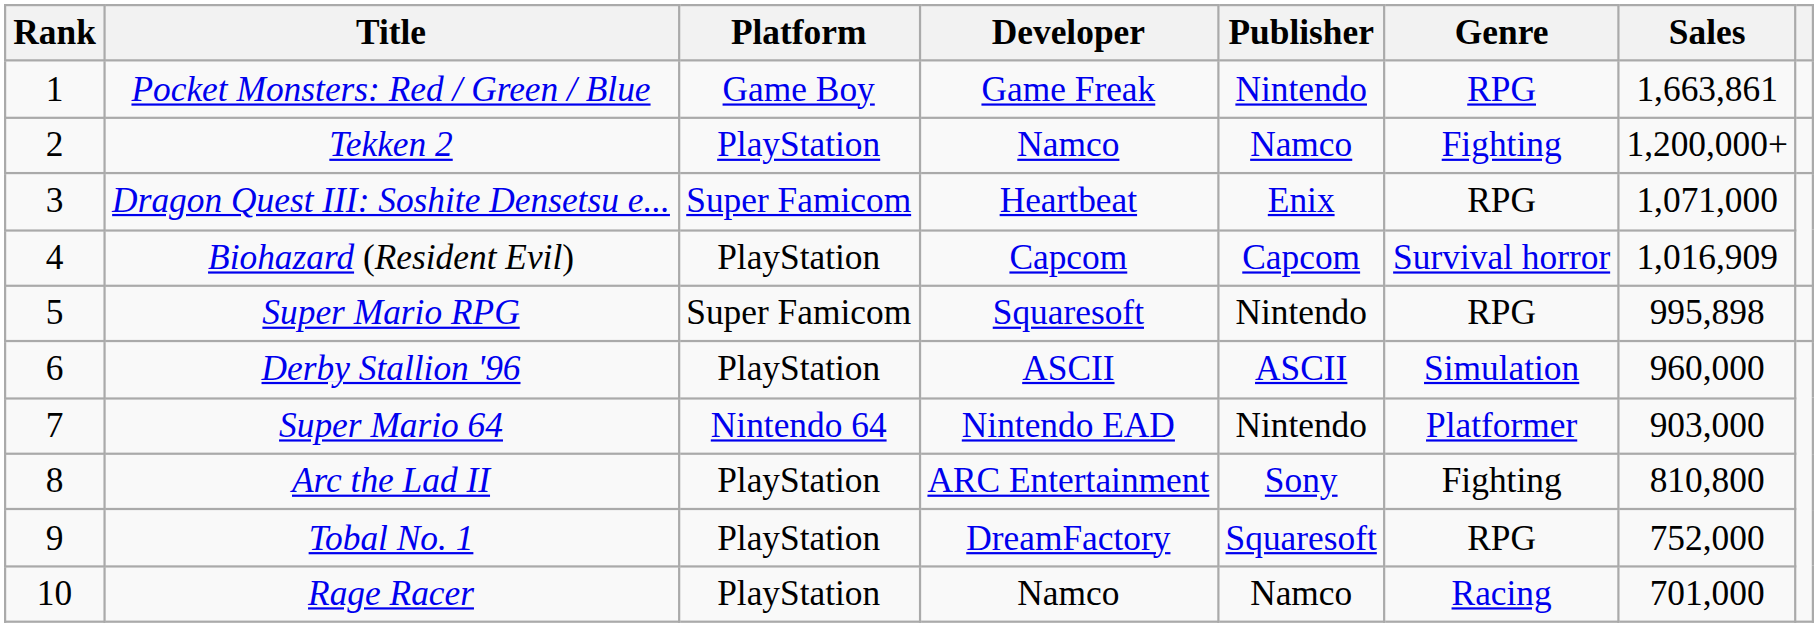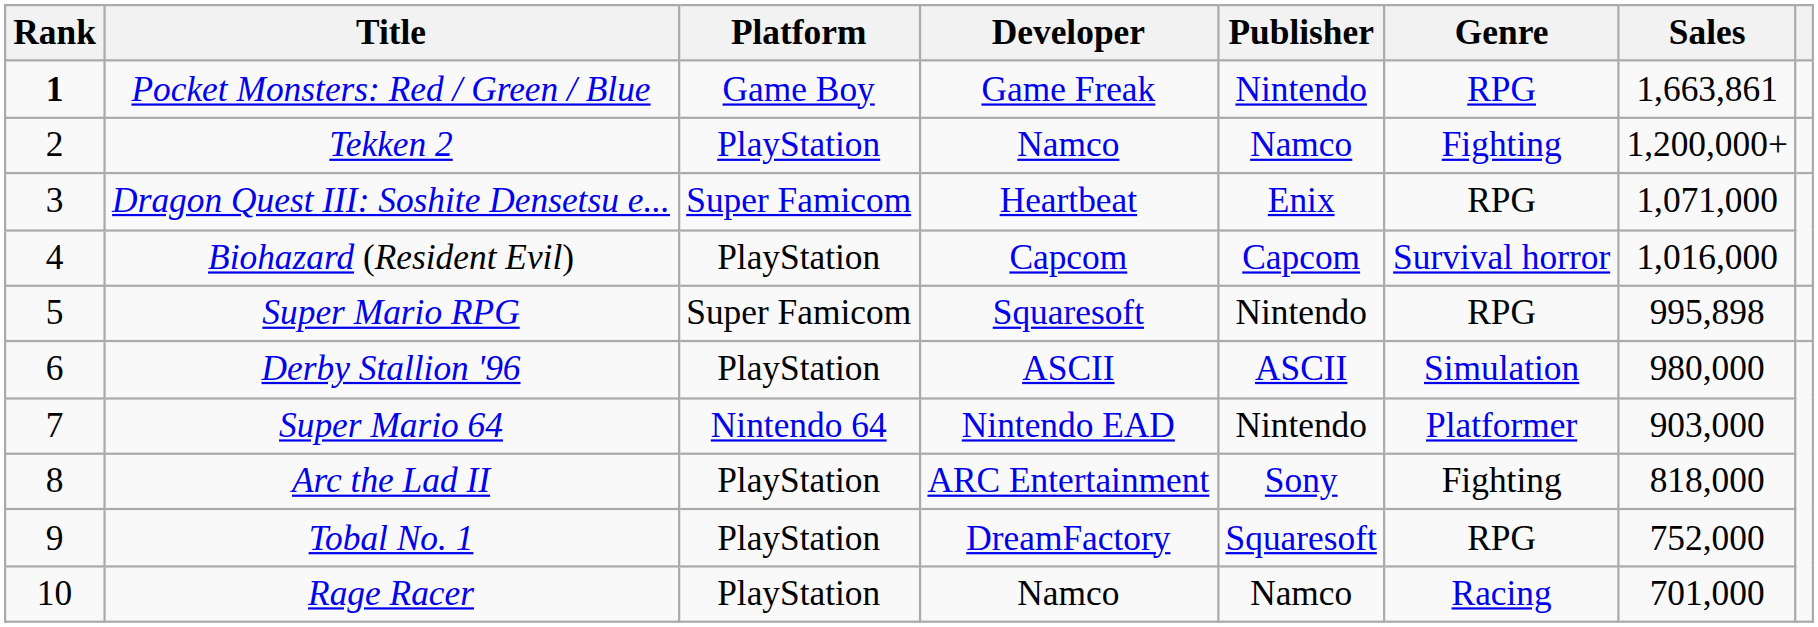Pocket Monsters: Red / Green / Blue | Rank: normal -> bold
Biohazard (Resident Evil) | Sales: 1,016,909 -> 1,016,000
Derby Stallion '96 | Sales: 960,000 -> 980,000
Arc the Lad II | Sales: 810,800 -> 818,000
